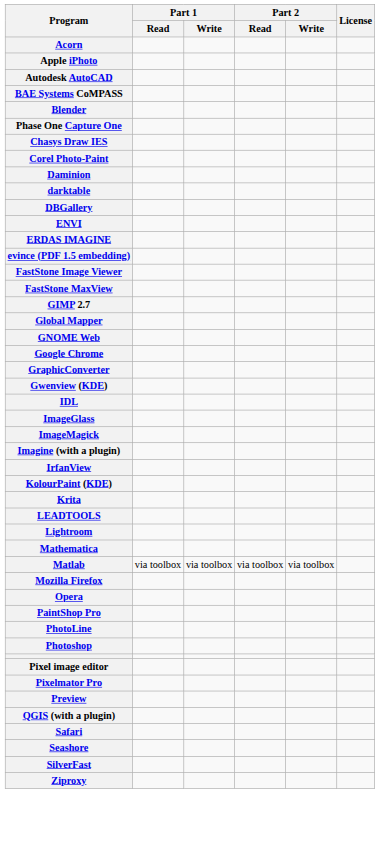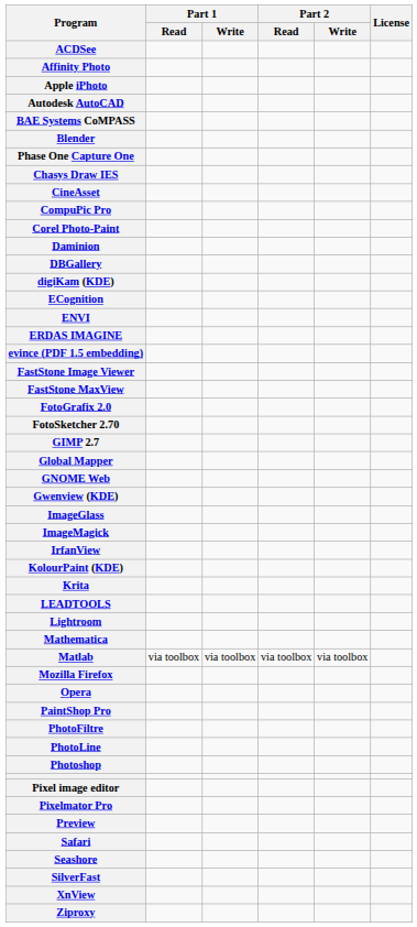+ row: ACDSee
- row: Acorn
+ row: Affinity Photo
+ row: CineAsset
+ row: CompuPic Pro
- row: darktable
+ row: digiKam (KDE)
+ row: ECognition
+ row: FotoGrafix 2.0
+ row: FotoSketcher 2.70
- row: Google Chrome
- row: GraphicConverter
- row: IDL
- row: Imagine (with a plugin)
+ row: PhotoFiltre
- row: QGIS (with a plugin)
+ row: XnView
